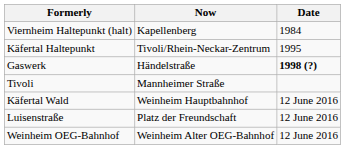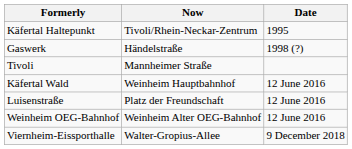- row: Viernheim Haltepunkt (halt) | Kapellenberg | 1984
Gaswerk | Date: bold -> normal
+ row: Viernheim-Eissporthalle | Walter-Gropius-Allee | 9 December 2018
